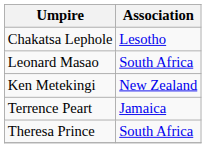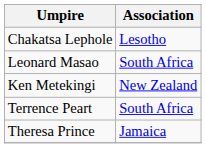Terrence Peart | Association: Jamaica -> South Africa
Theresa Prince | Association: South Africa -> Jamaica
